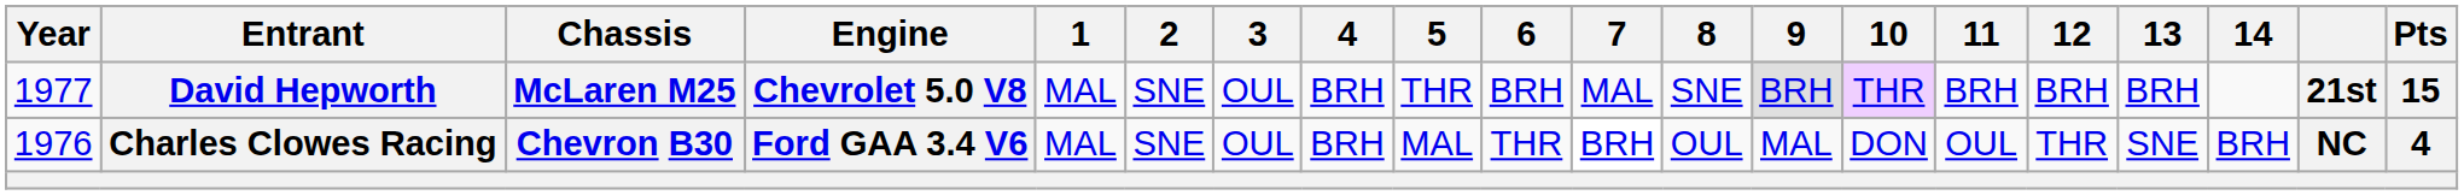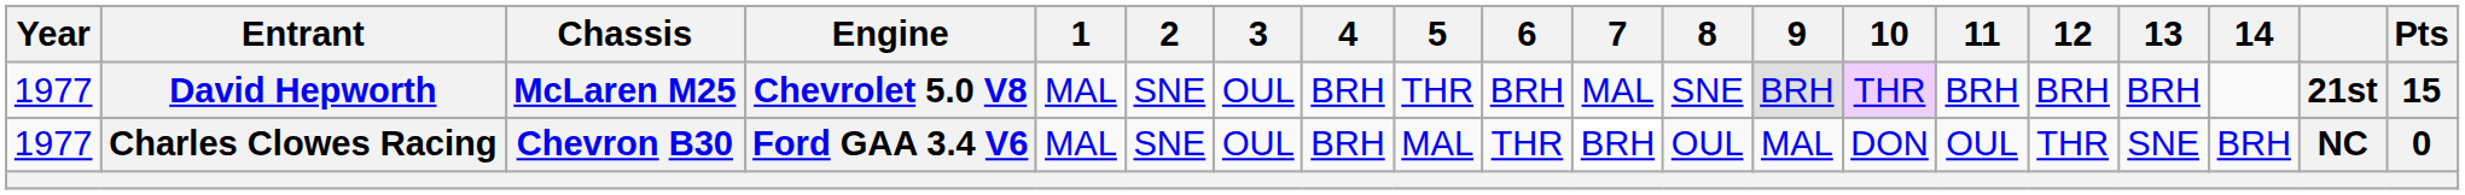Charles Clowes Racing | Year: 1976 -> 1977
Charles Clowes Racing | Pts: 4 -> 0
